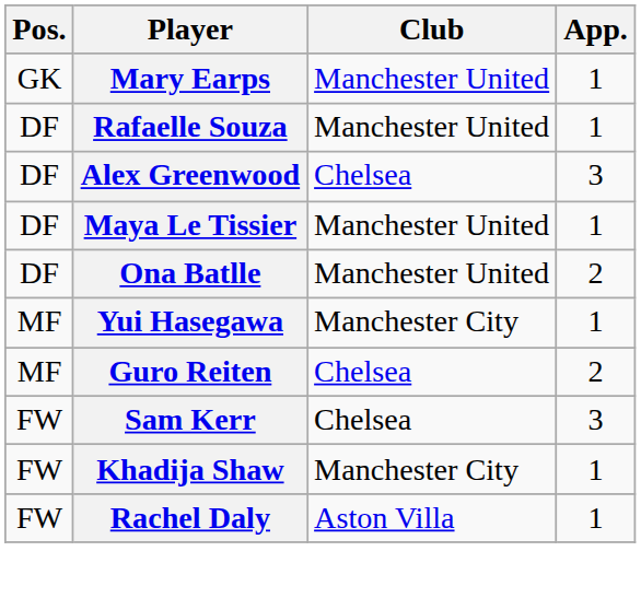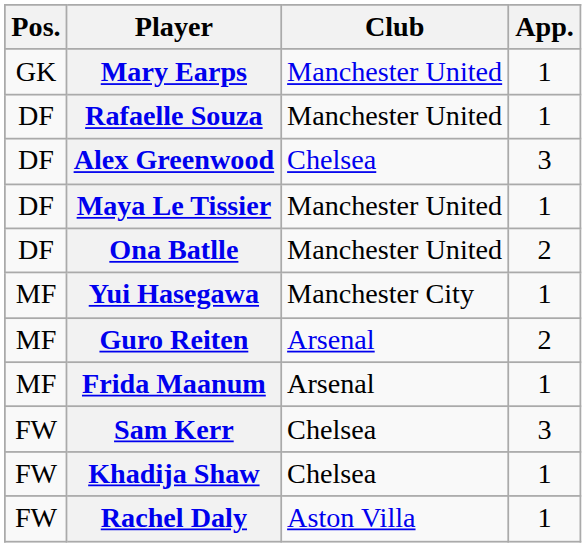Guro Reiten | Club: Chelsea -> Arsenal
+ row: MF | Frida Maanum | Arsenal | 1
Khadija Shaw | Club: Manchester City -> Chelsea
